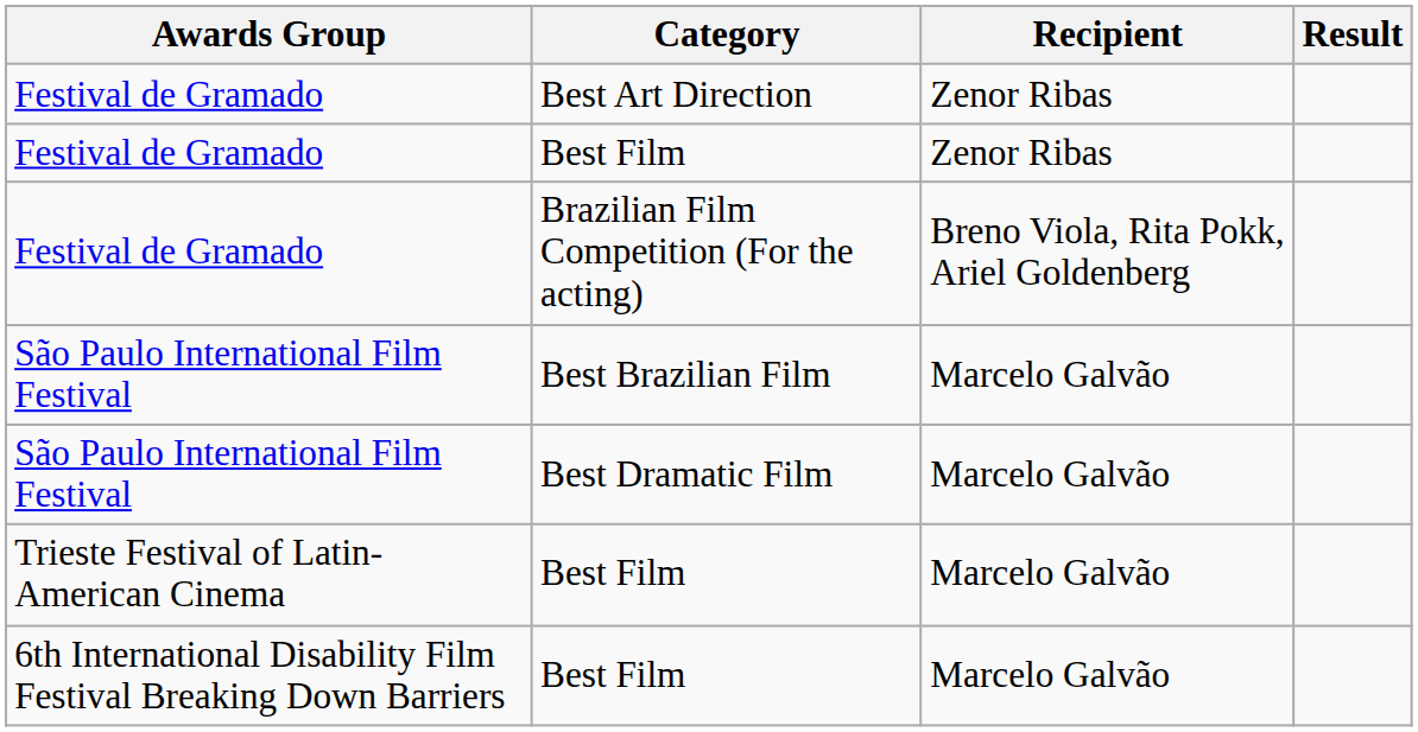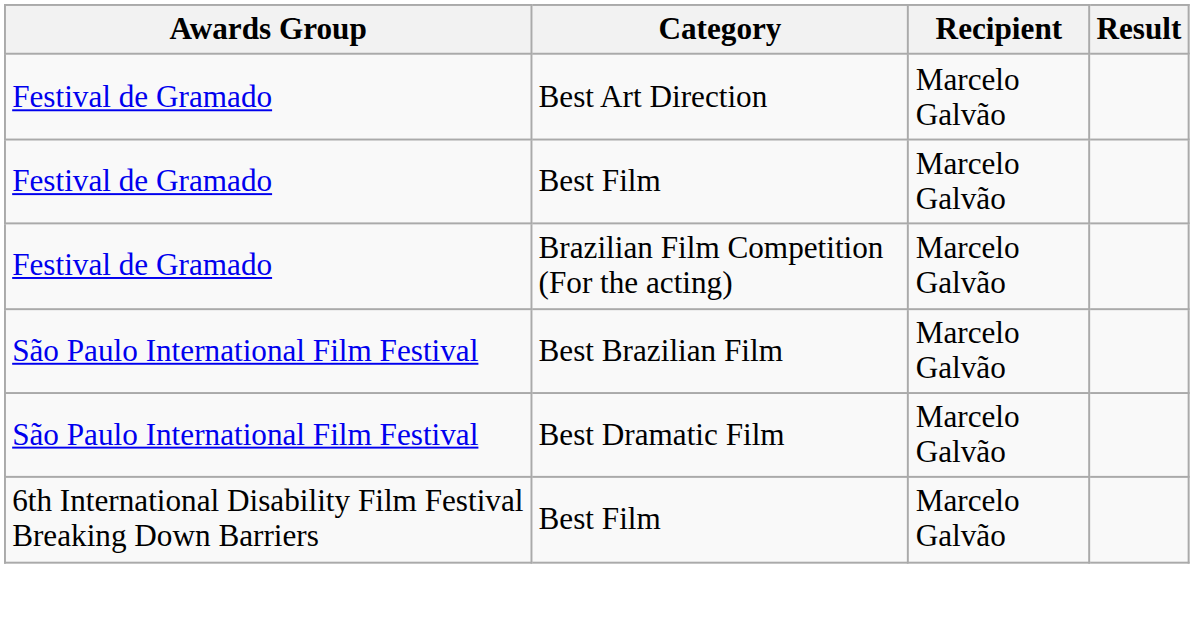Best Art Direction | Recipient: Zenor Ribas -> Marcelo Galvão
Festival de Gramado / Best Film | Recipient: Zenor Ribas -> Marcelo Galvão
Brazilian Film Competition (For the acting) | Recipient: Breno Viola, Rita Pokk, Ariel Goldenberg -> Marcelo Galvão
- row: Trieste Festival of Latin-American Cinema | Best Film | Marcelo Galvão
